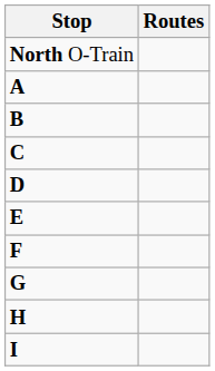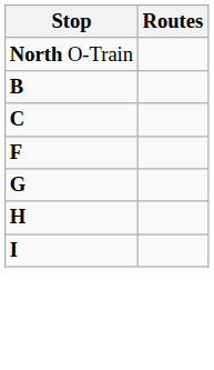- row: A
- row: D
- row: E
